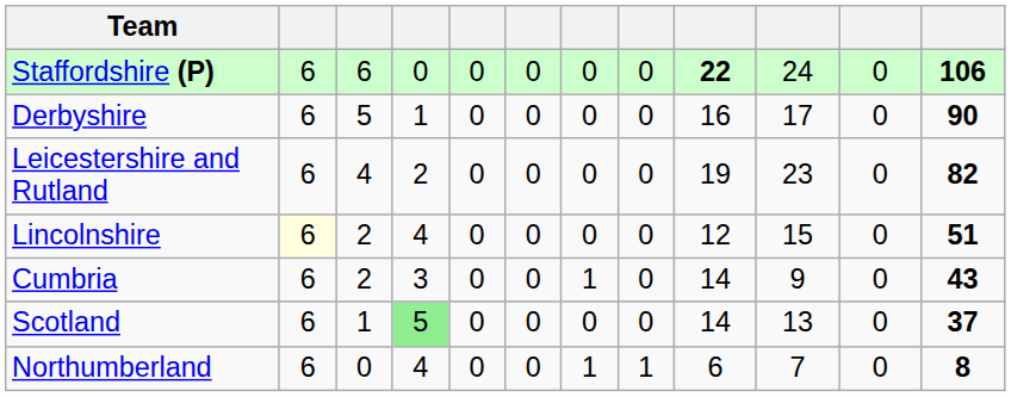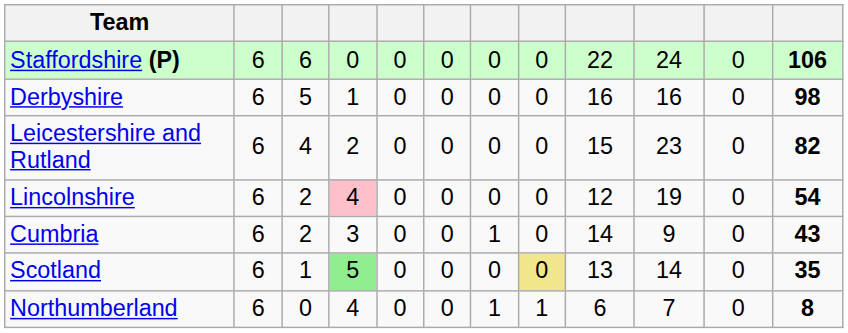Staffordshire (P) | column 9: bold -> normal
Derbyshire | column 10: 17 -> 16
Derbyshire | column 12: 90 -> 98
Leicestershire and Rutland | column 9: 19 -> 15
Lincolnshire | column 2: lightyellow background -> no background
Lincolnshire | column 4: no background -> pink background
Lincolnshire | column 10: 15 -> 19
Lincolnshire | column 12: 51 -> 54
Scotland | column 8: no background -> khaki background
Scotland | column 9: 14 -> 13
Scotland | column 10: 13 -> 14
Scotland | column 12: 37 -> 35
